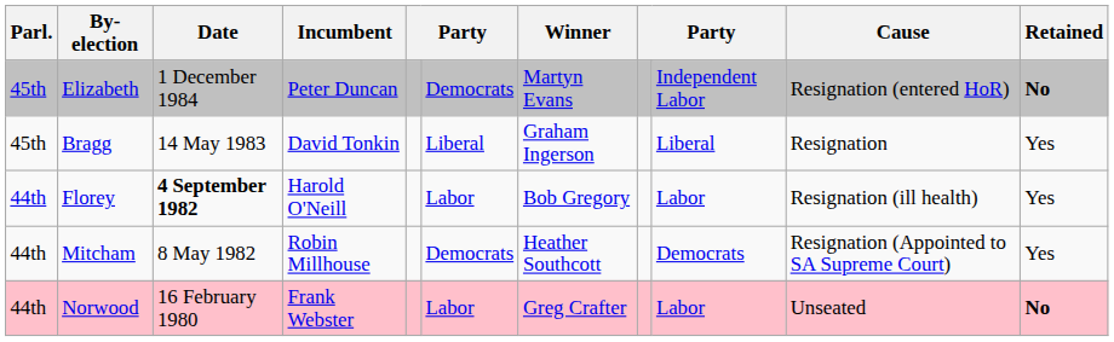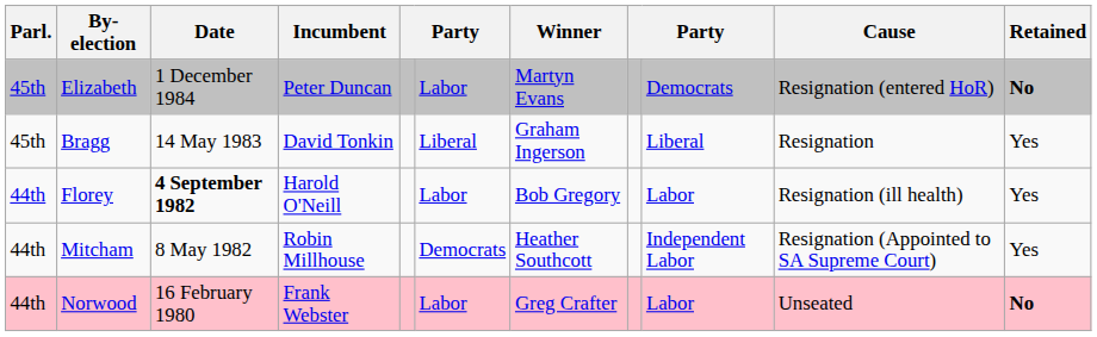Elizabeth | column 6: Democrats -> Labor
Elizabeth | column 9: Independent Labor -> Democrats
Mitcham | column 9: Democrats -> Independent Labor
